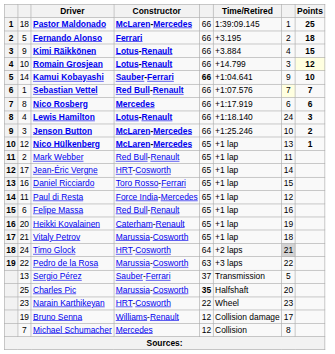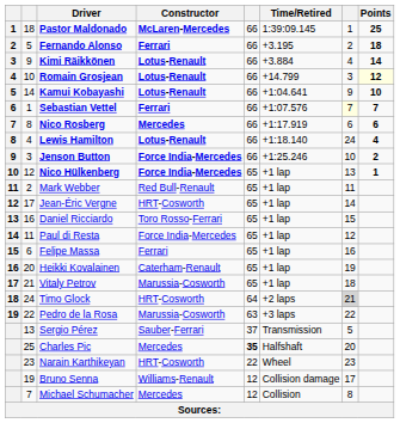Kimi Räikkönen | Points: 15 -> 14
Kamui Kobayashi | Constructor: Sauber-Ferrari -> Lotus-Renault
Kamui Kobayashi | column 5: bold -> normal
Sebastian Vettel | Constructor: Red Bull-Renault -> Ferrari
Lewis Hamilton | Points: 3 -> 4
Jenson Button | Constructor: McLaren-Mercedes -> Force India-Mercedes
Nico Hülkenberg | Constructor: McLaren-Mercedes -> Force India-Mercedes
Felipe Massa | Constructor: Red Bull-Renault -> Ferrari
Charles Pic | Constructor: Marussia-Cosworth -> Mercedes
